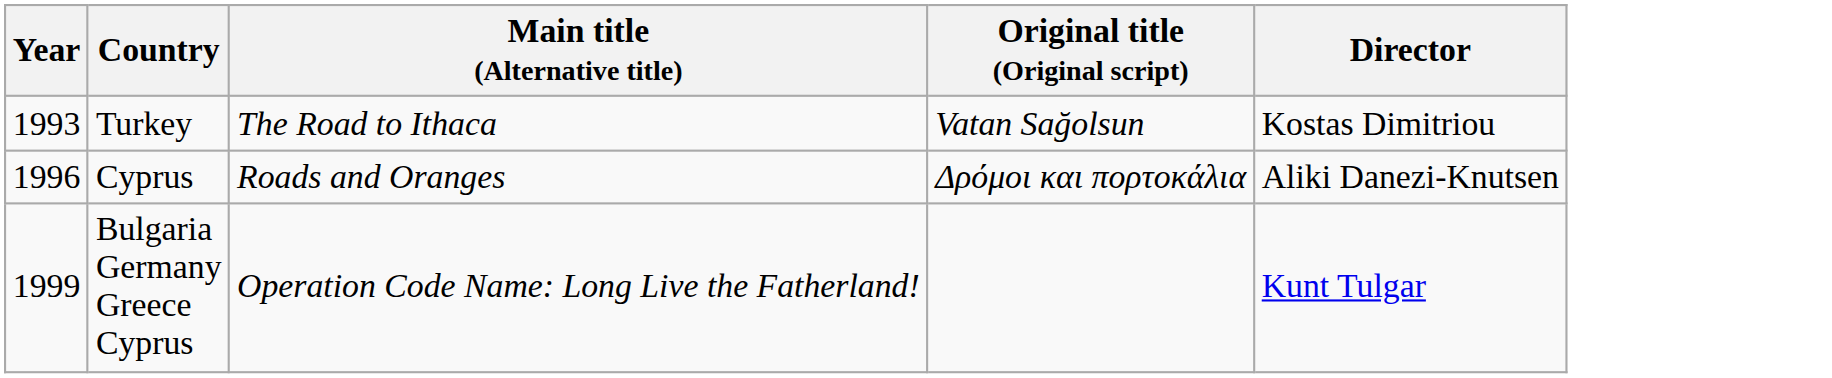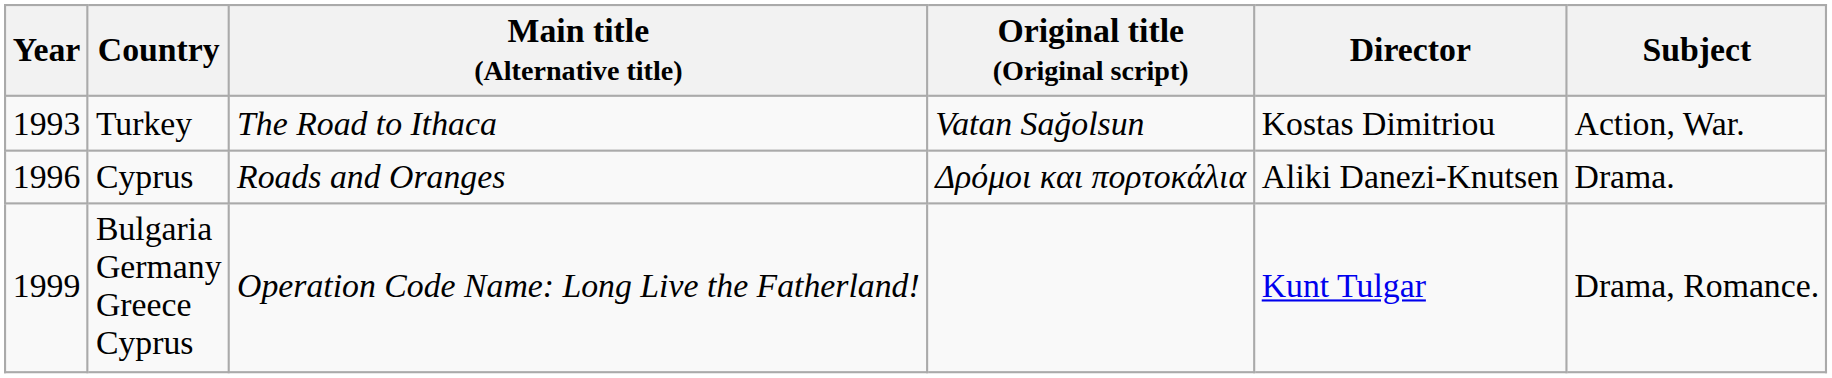+ column: Subject | Action, War. | Drama. | Drama, Romance.
